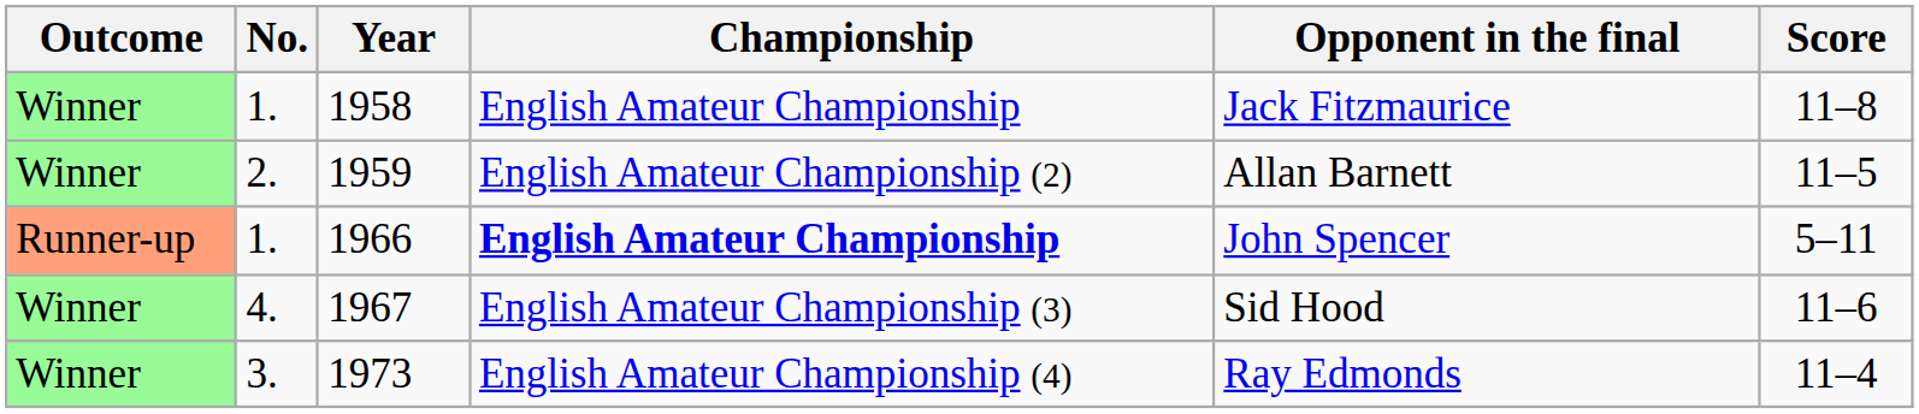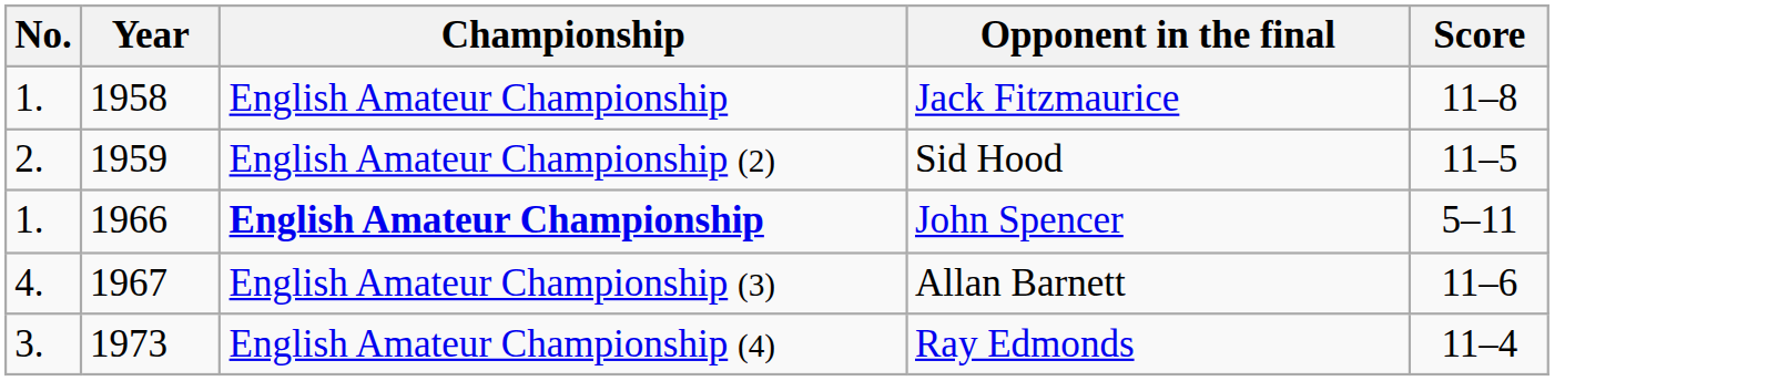- column: Outcome | Winner | Winner | Runner-up | Winner | Winner
1959 | Opponent in the final: Allan Barnett -> Sid Hood
1967 | Opponent in the final: Sid Hood -> Allan Barnett
